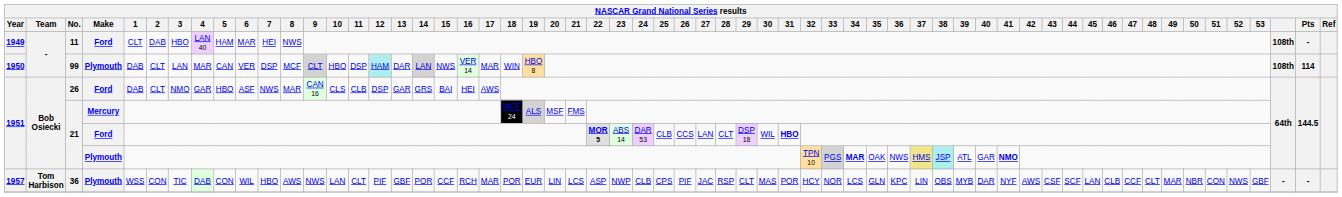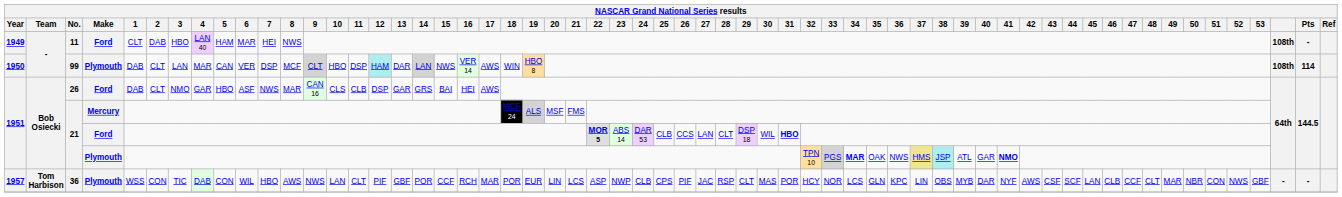99 | 17: MAR -> AWS
